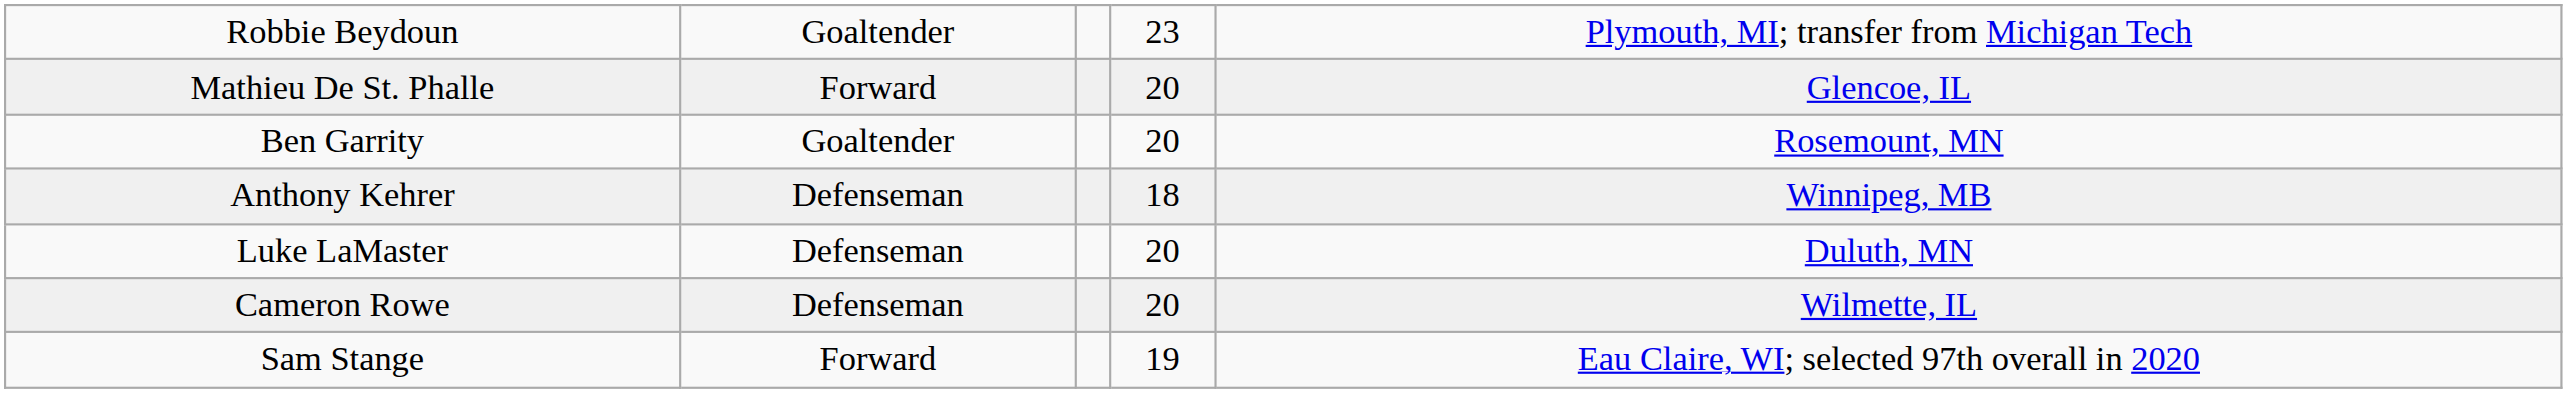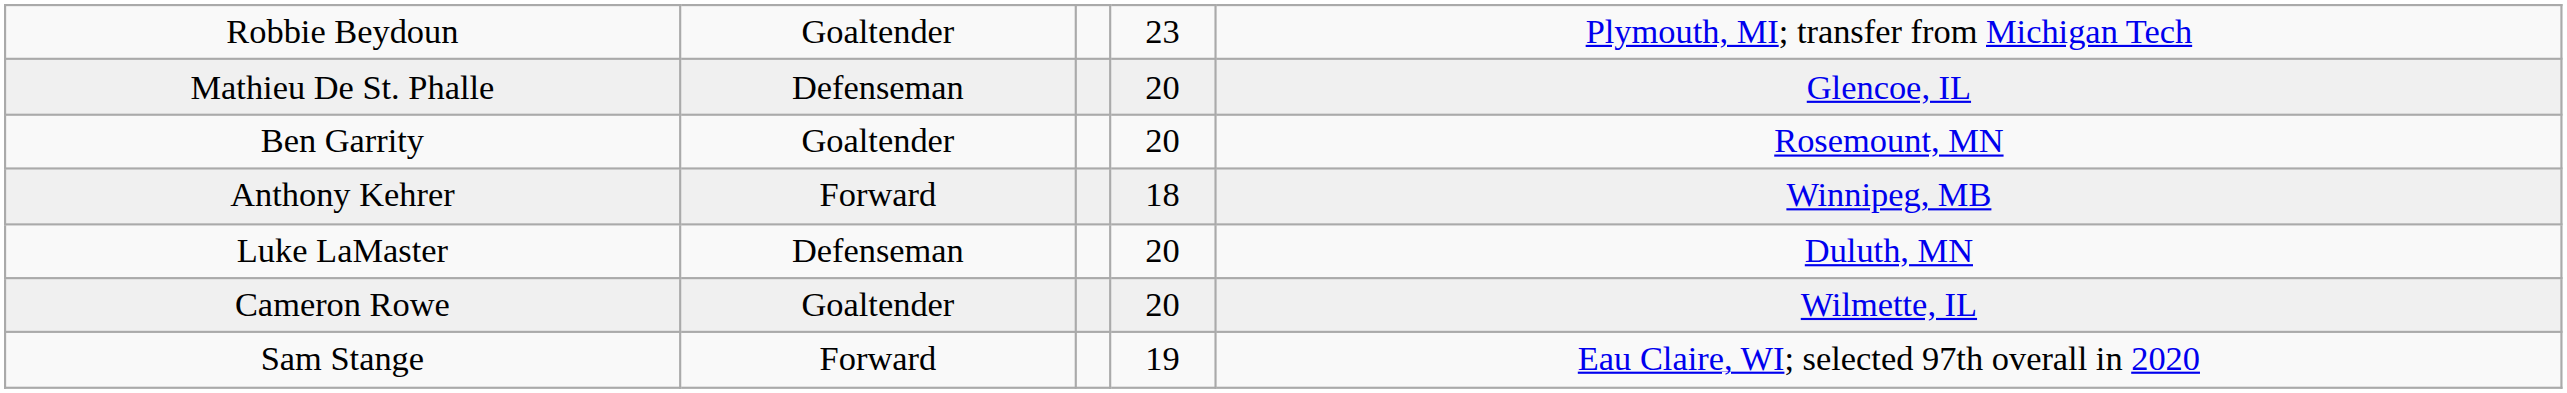Mathieu De St. Phalle | column 2: Forward -> Defenseman
Anthony Kehrer | column 2: Defenseman -> Forward
Cameron Rowe | column 2: Defenseman -> Goaltender
